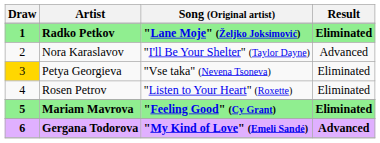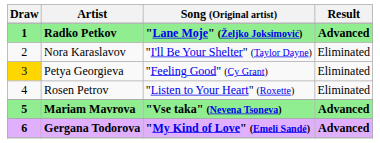Radko Petkov | Result: Eliminated -> Advanced
Nora Karaslavov | Result: Advanced -> Eliminated
Petya Georgieva | Song (Original artist): "Vse taka" (Nevena Tsoneva) -> "Feeling Good" (Cy Grant)
Mariam Mavrova | Song (Original artist): "Feeling Good" (Cy Grant) -> "Vse taka" (Nevena Tsoneva)
Mariam Mavrova | Result: Eliminated -> Advanced
